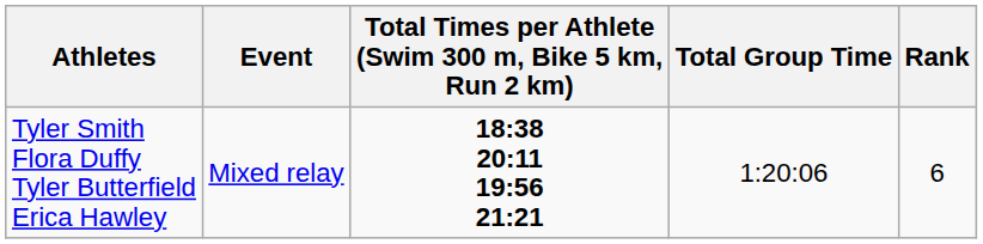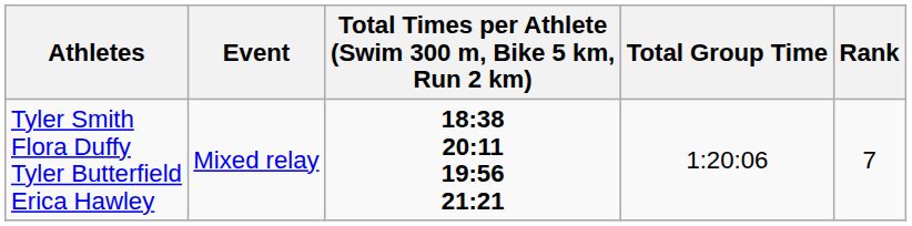Tyler Smith Flora Duffy Tyler Butterfield Erica Hawley | Rank: 6 -> 7
